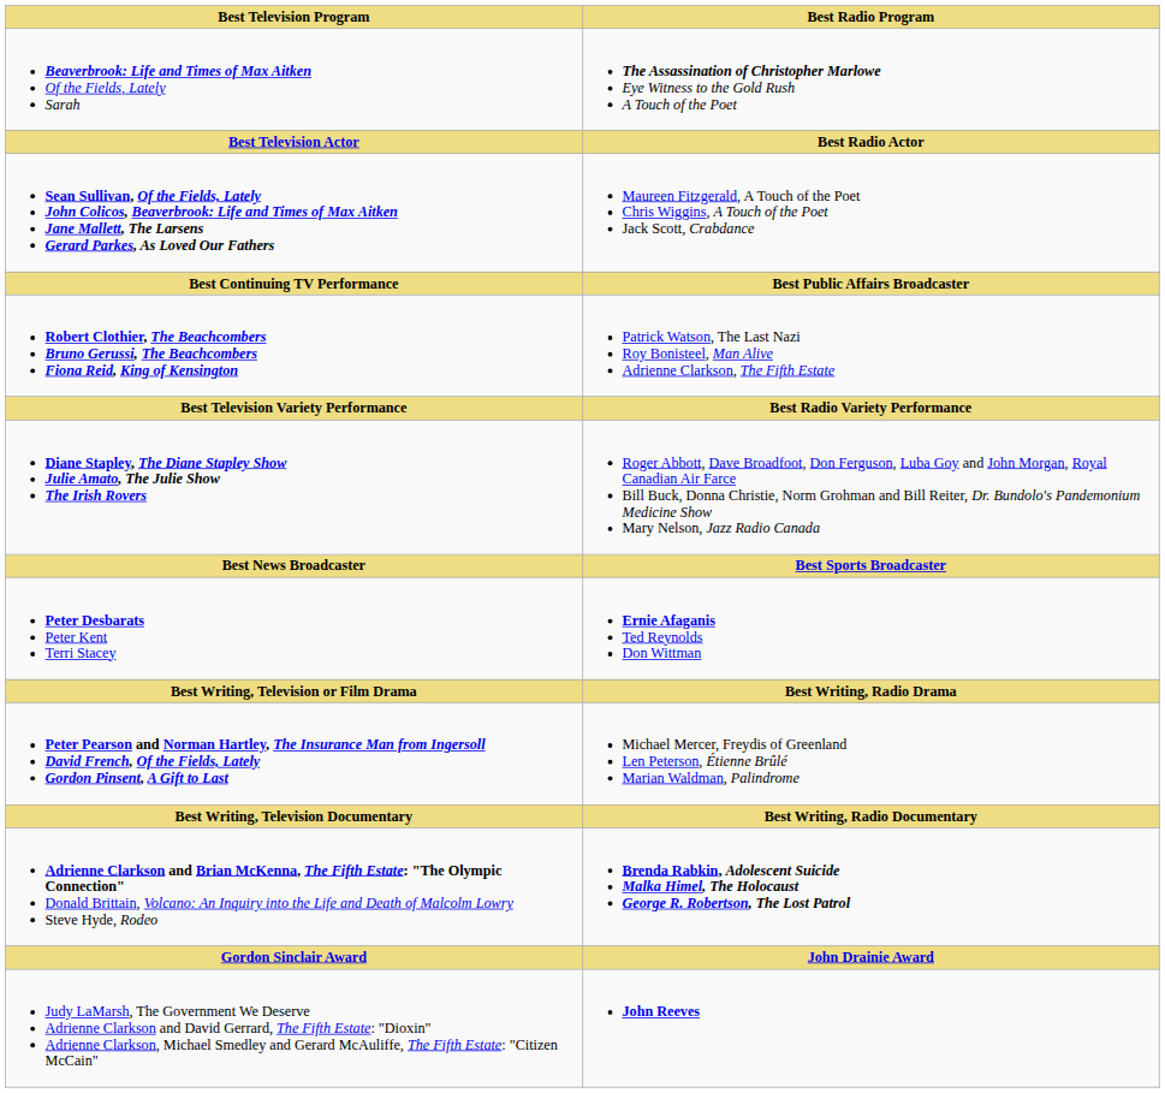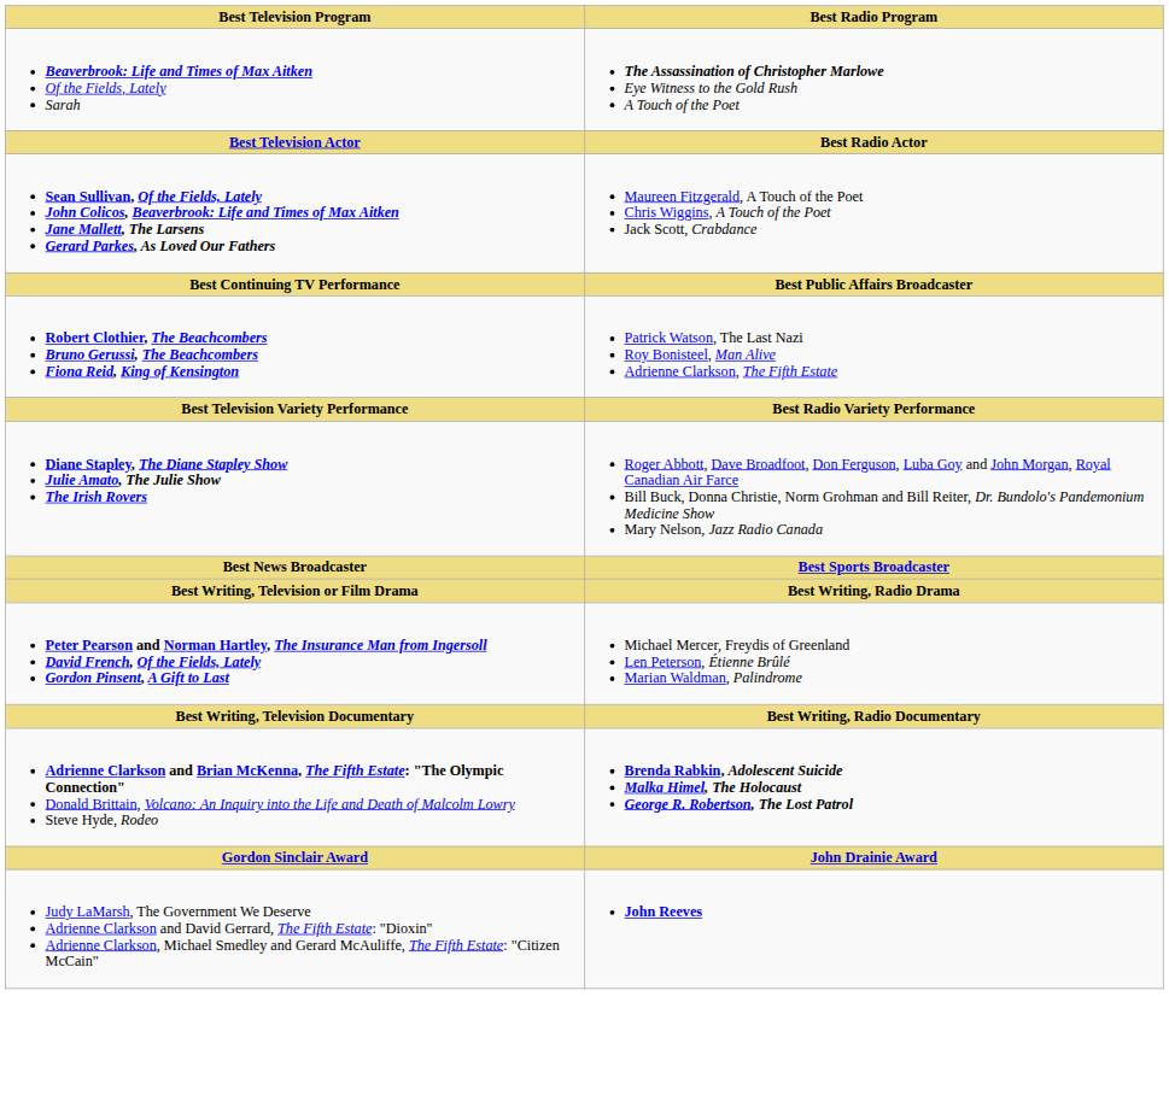- row: Peter Desbarats Peter Kent Terri Stacey | Ernie Afaganis Ted Reynolds Don Wittman
